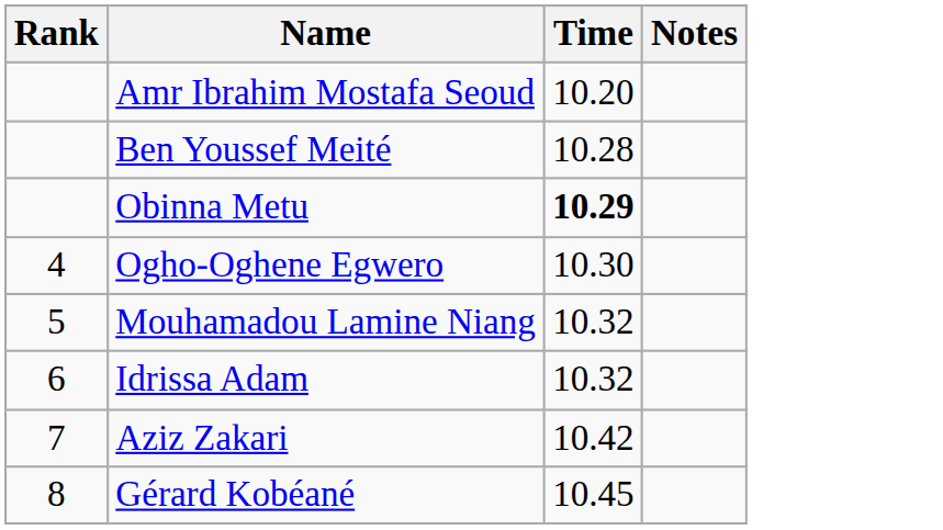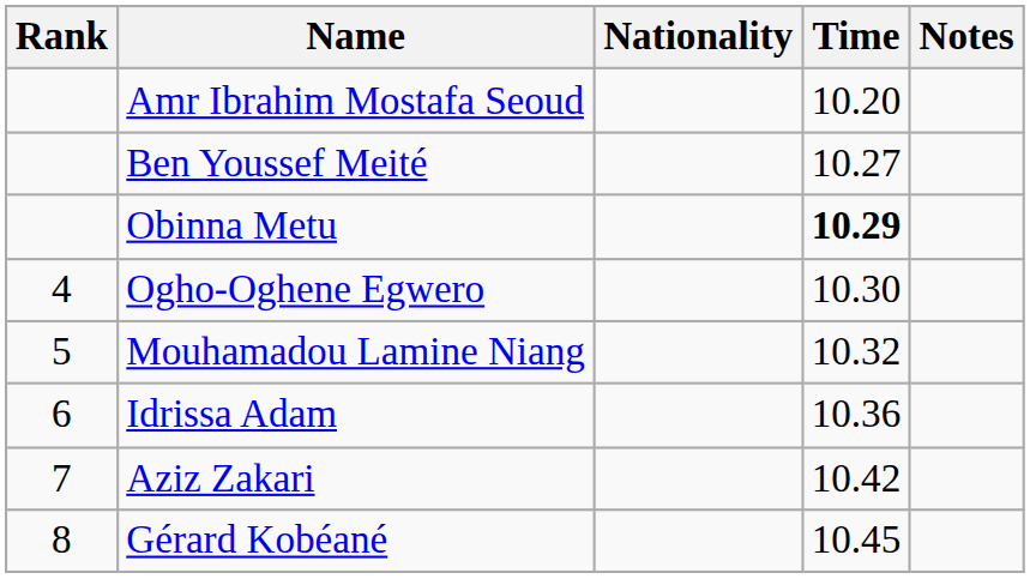+ column: Nationality
Ben Youssef Meité | Time: 10.28 -> 10.27
Idrissa Adam | Time: 10.32 -> 10.36
